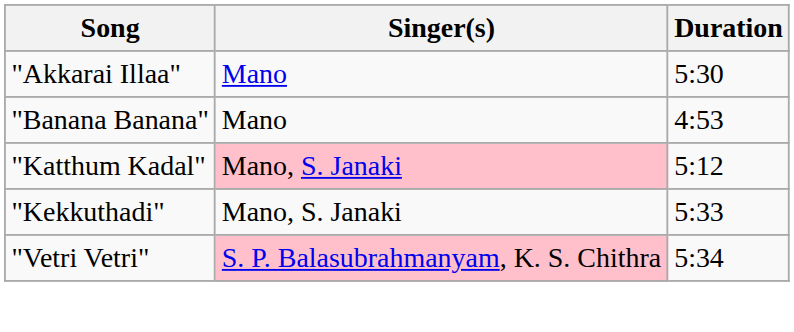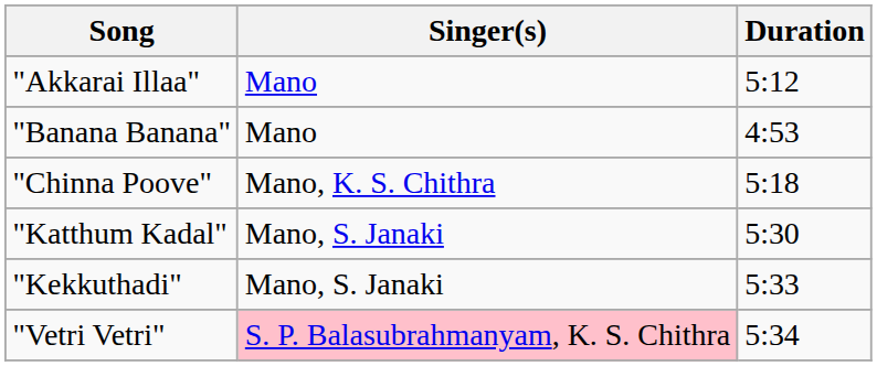"Akkarai Illaa" | Duration: 5:30 -> 5:12
+ row: "Chinna Poove" | Mano, K. S. Chithra | 5:18
"Katthum Kadal" | Singer(s): pink background -> no background
"Katthum Kadal" | Duration: 5:12 -> 5:30
